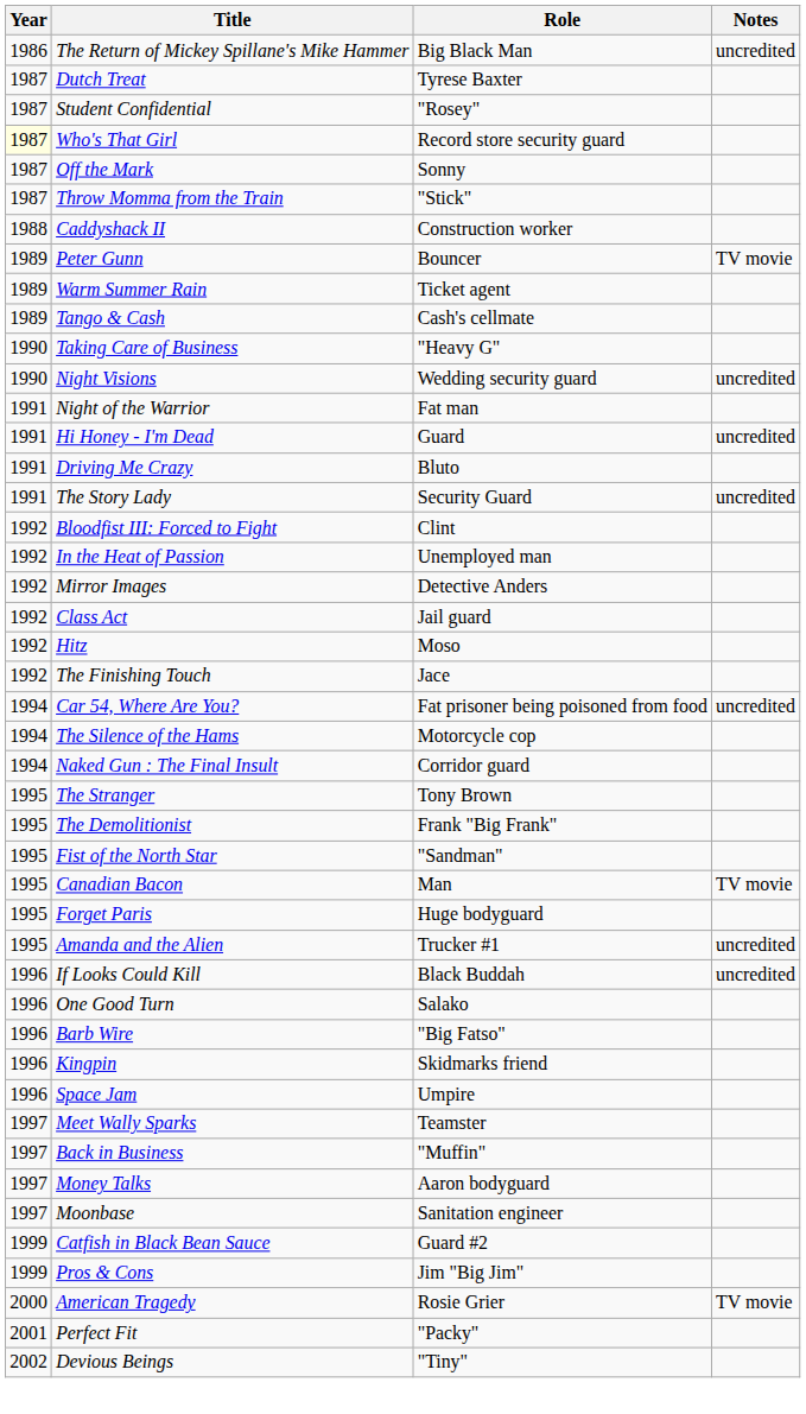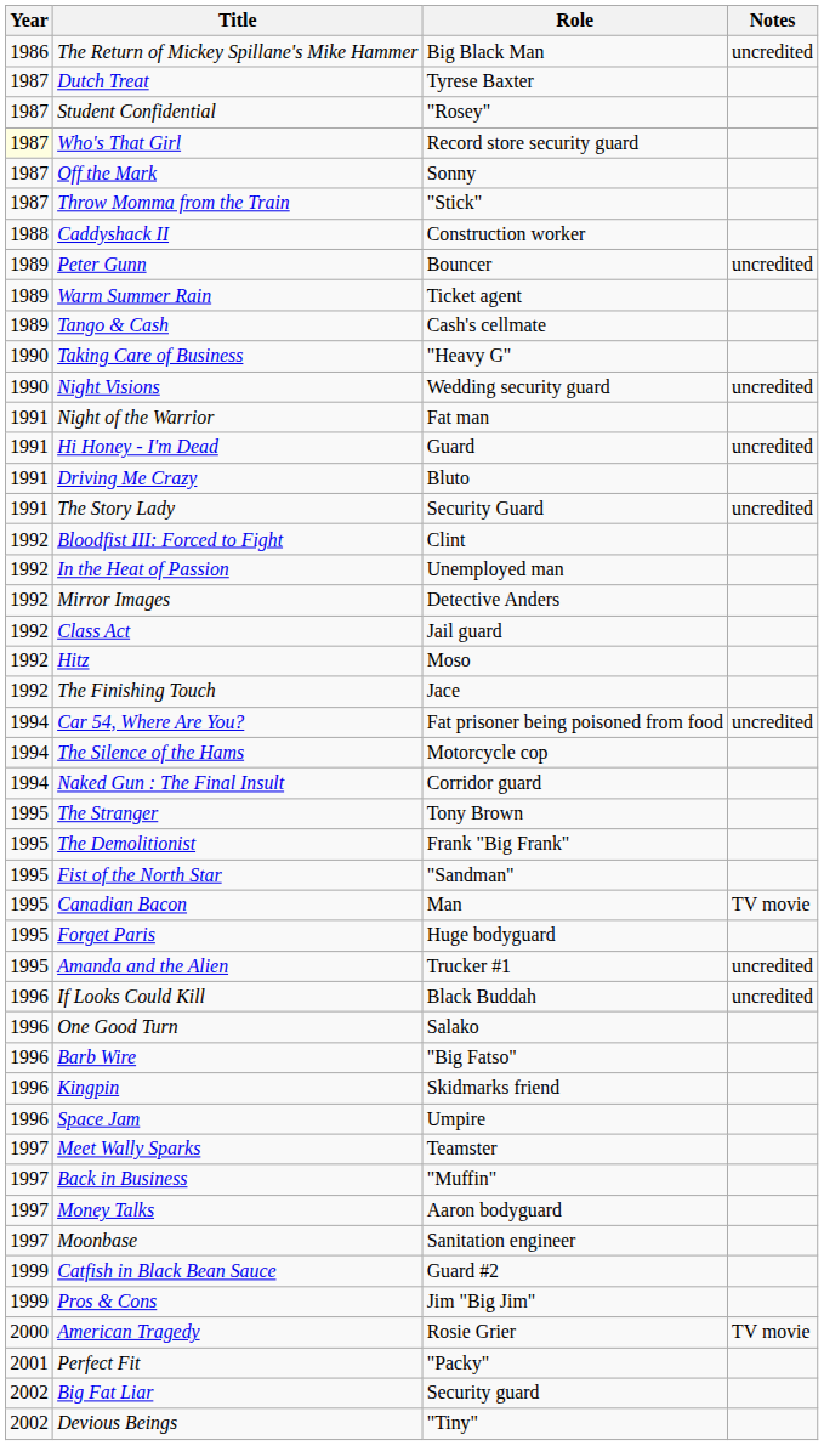Peter Gunn | Notes: TV movie -> uncredited
+ row: 2002 | Big Fat Liar | Security guard
